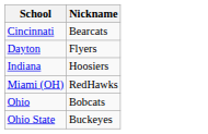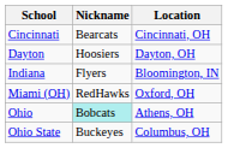+ column: Location | Cincinnati, OH | Dayton, OH | Bloomington, IN | Oxford, OH | Athens, OH | Columbus, OH
Dayton | Nickname: Flyers -> Hoosiers
Indiana | Nickname: Hoosiers -> Flyers
Ohio | Nickname: no background -> paleturquoise background
